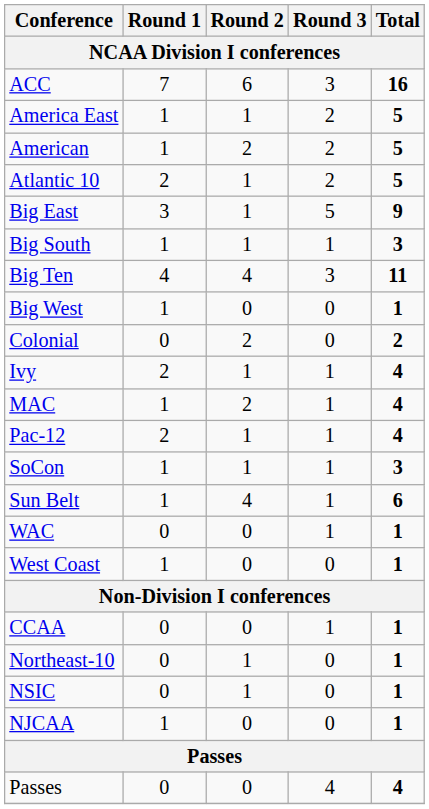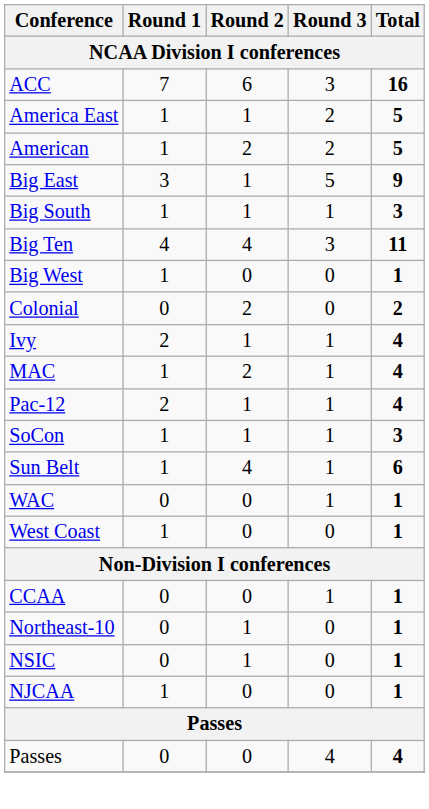- row: Atlantic 10 | 2 | 1 | 2 | 5
